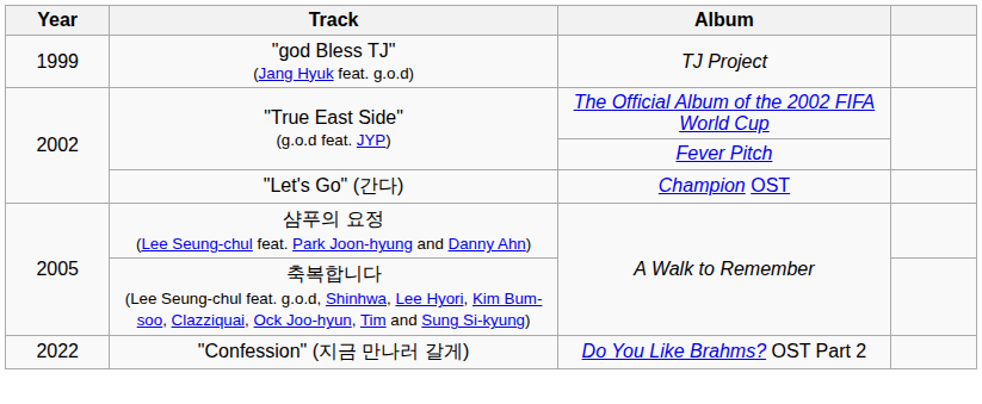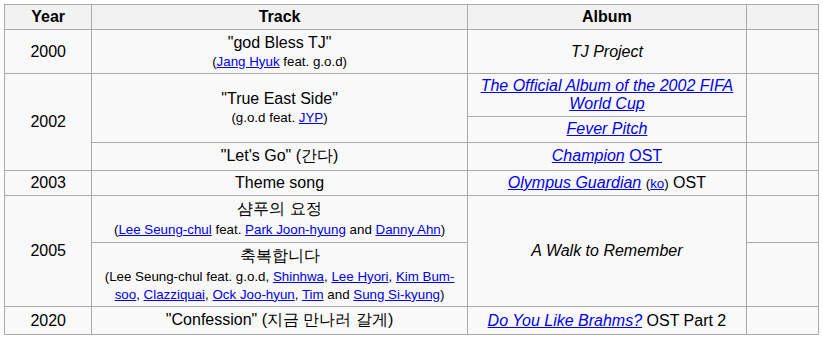"god Bless TJ" (Jang Hyuk feat. g.o.d) | Year: 1999 -> 2000
+ row: 2003 | Theme song | Olympus Guardian (ko) OST
"Confession" (지금 만나러 갈게) | Year: 2022 -> 2020
